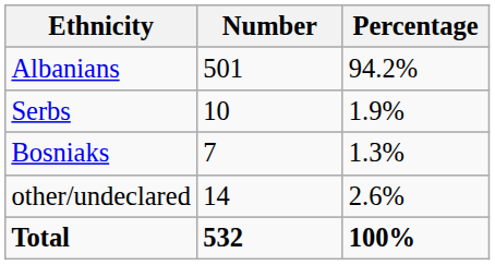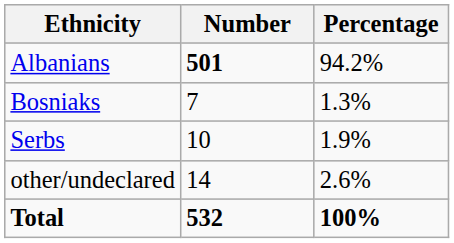Albanians | Number: normal -> bold
rows swapped: Serbs <-> Bosniaks
